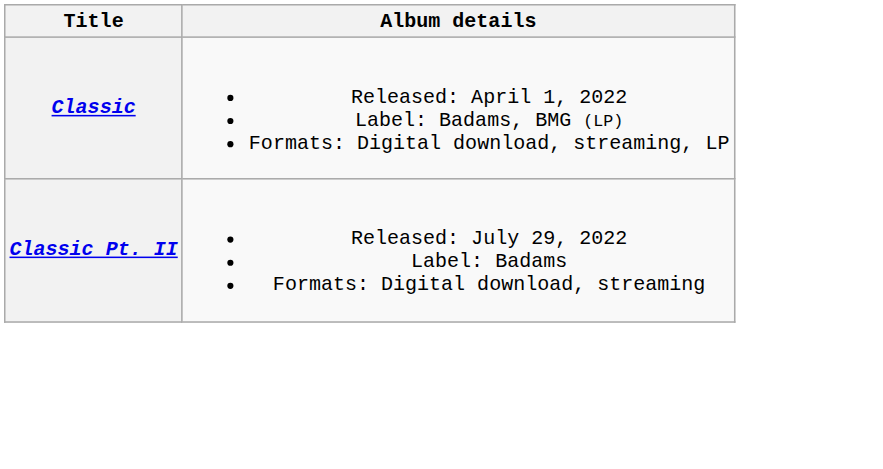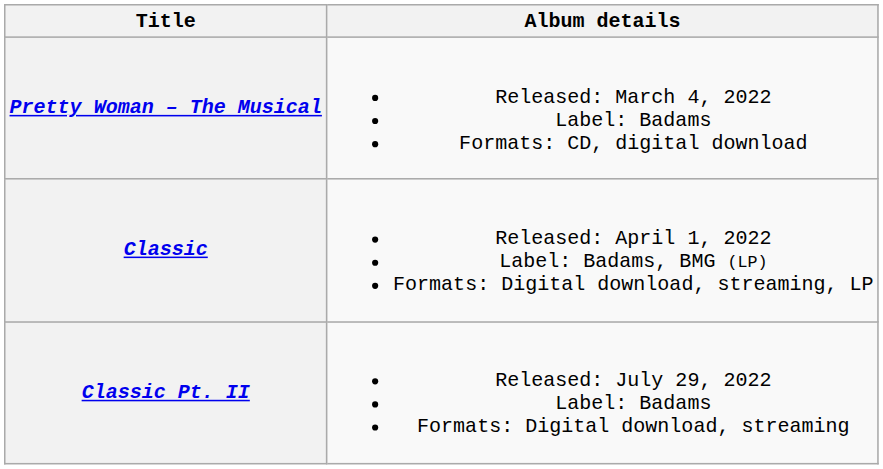+ row: Pretty Woman – The Musical | Released: March 4, 2022 Label: Badams Formats: CD, digital download
